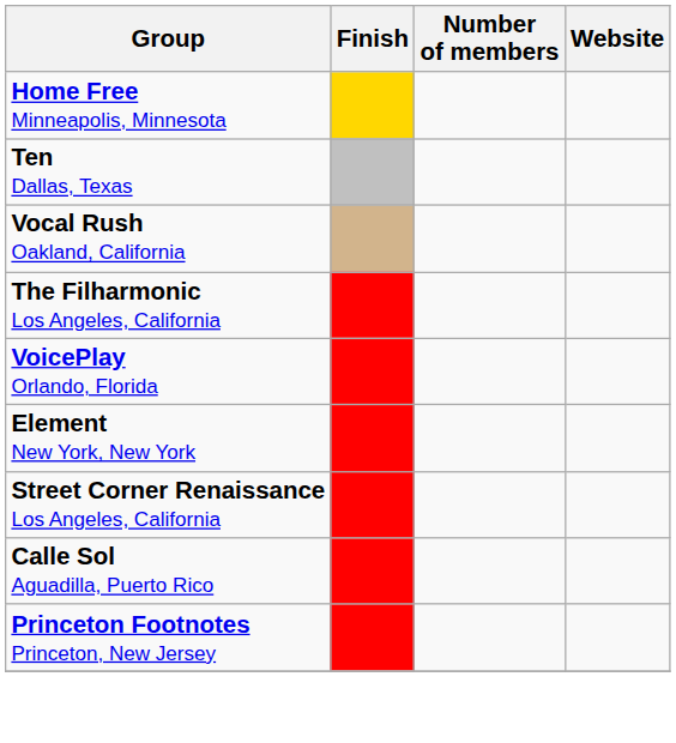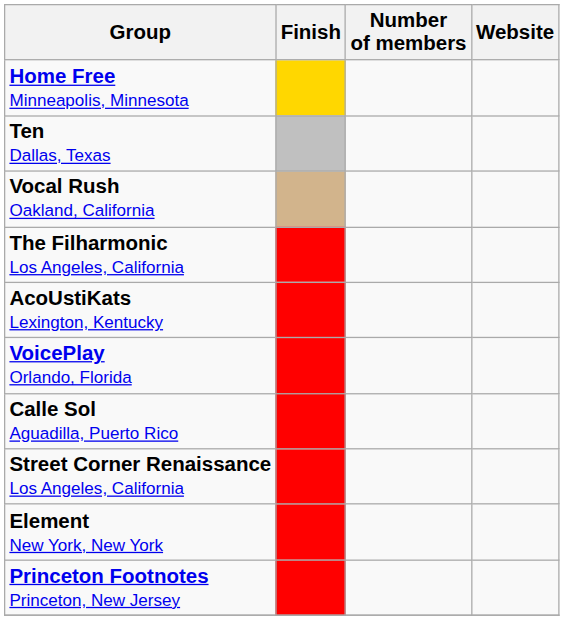+ row: AcoUstiKats Lexington, Kentucky
rows swapped: Element New York, New York <-> Calle Sol Aguadilla, Puerto Rico
